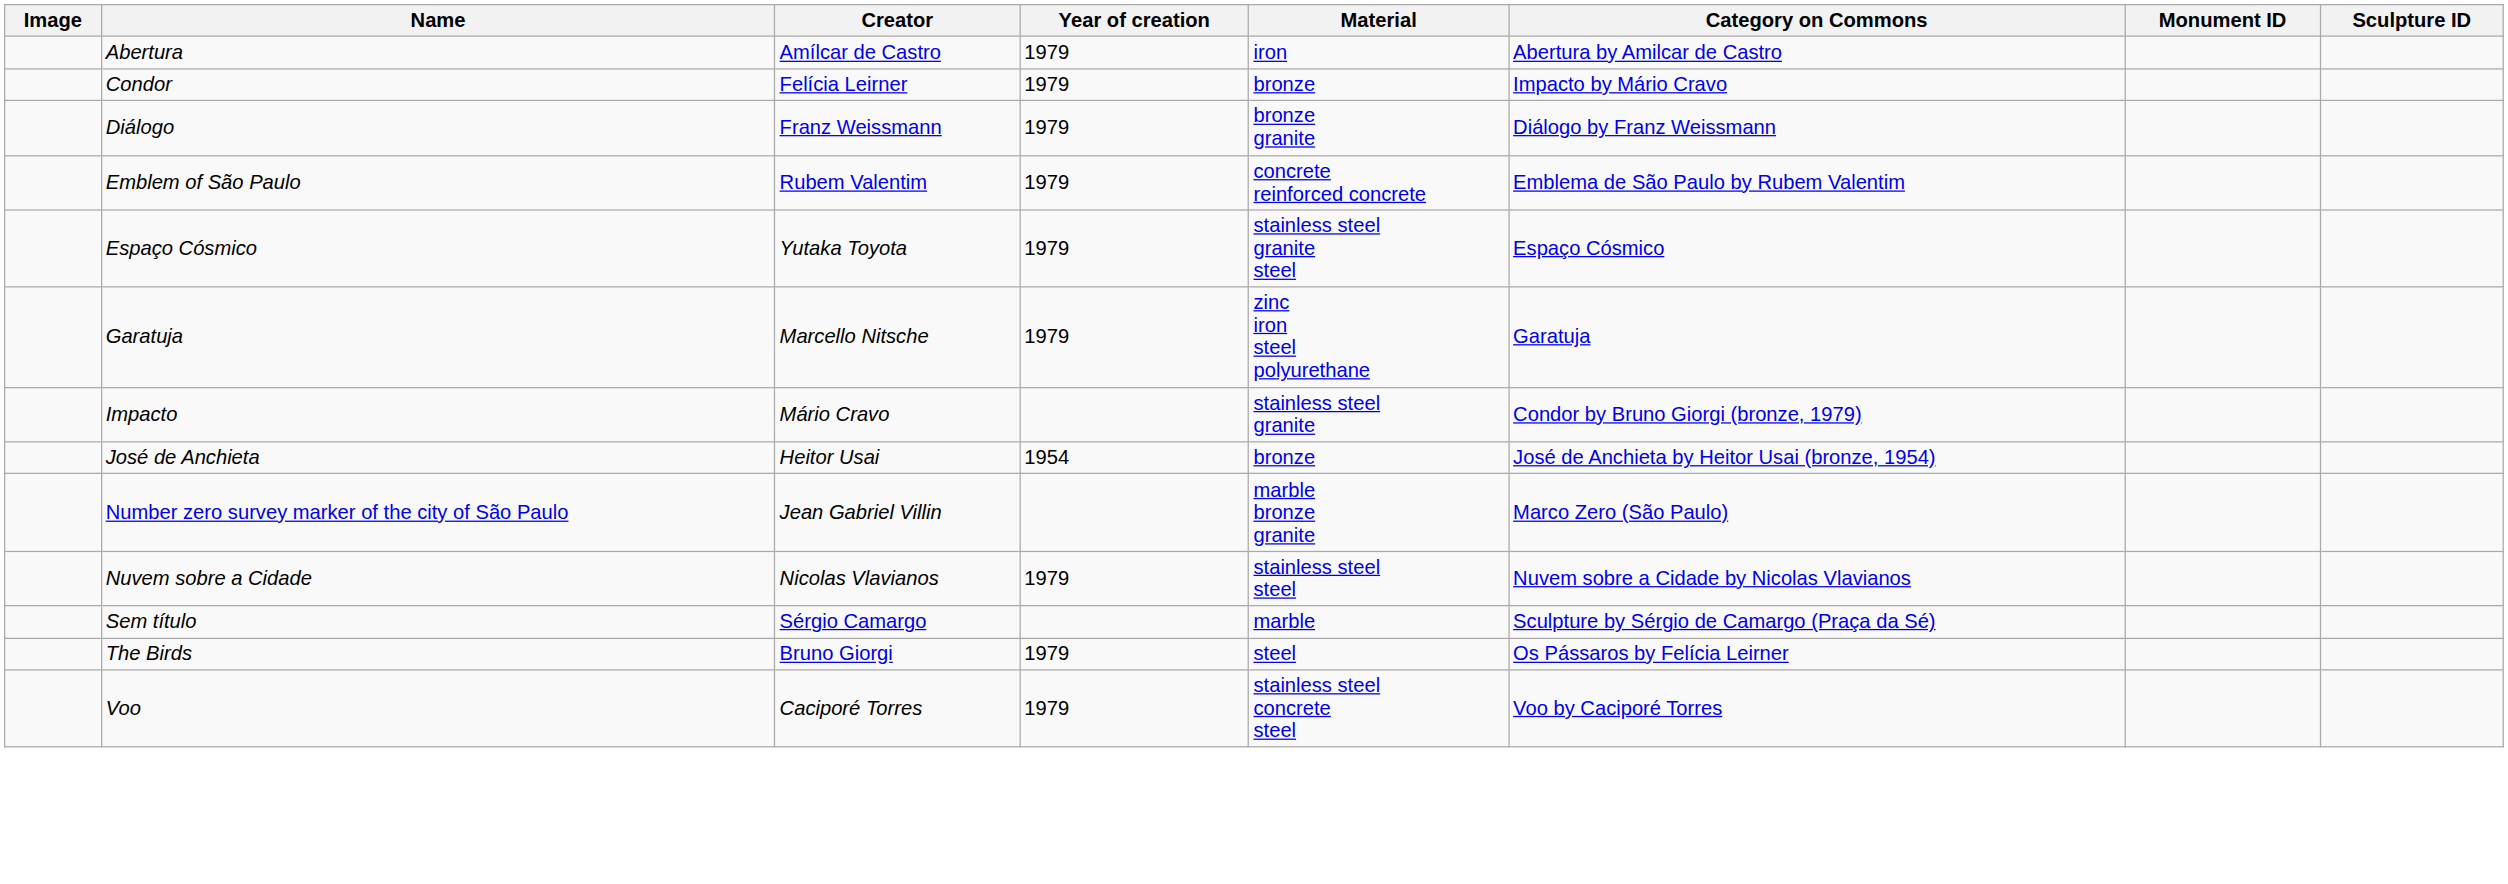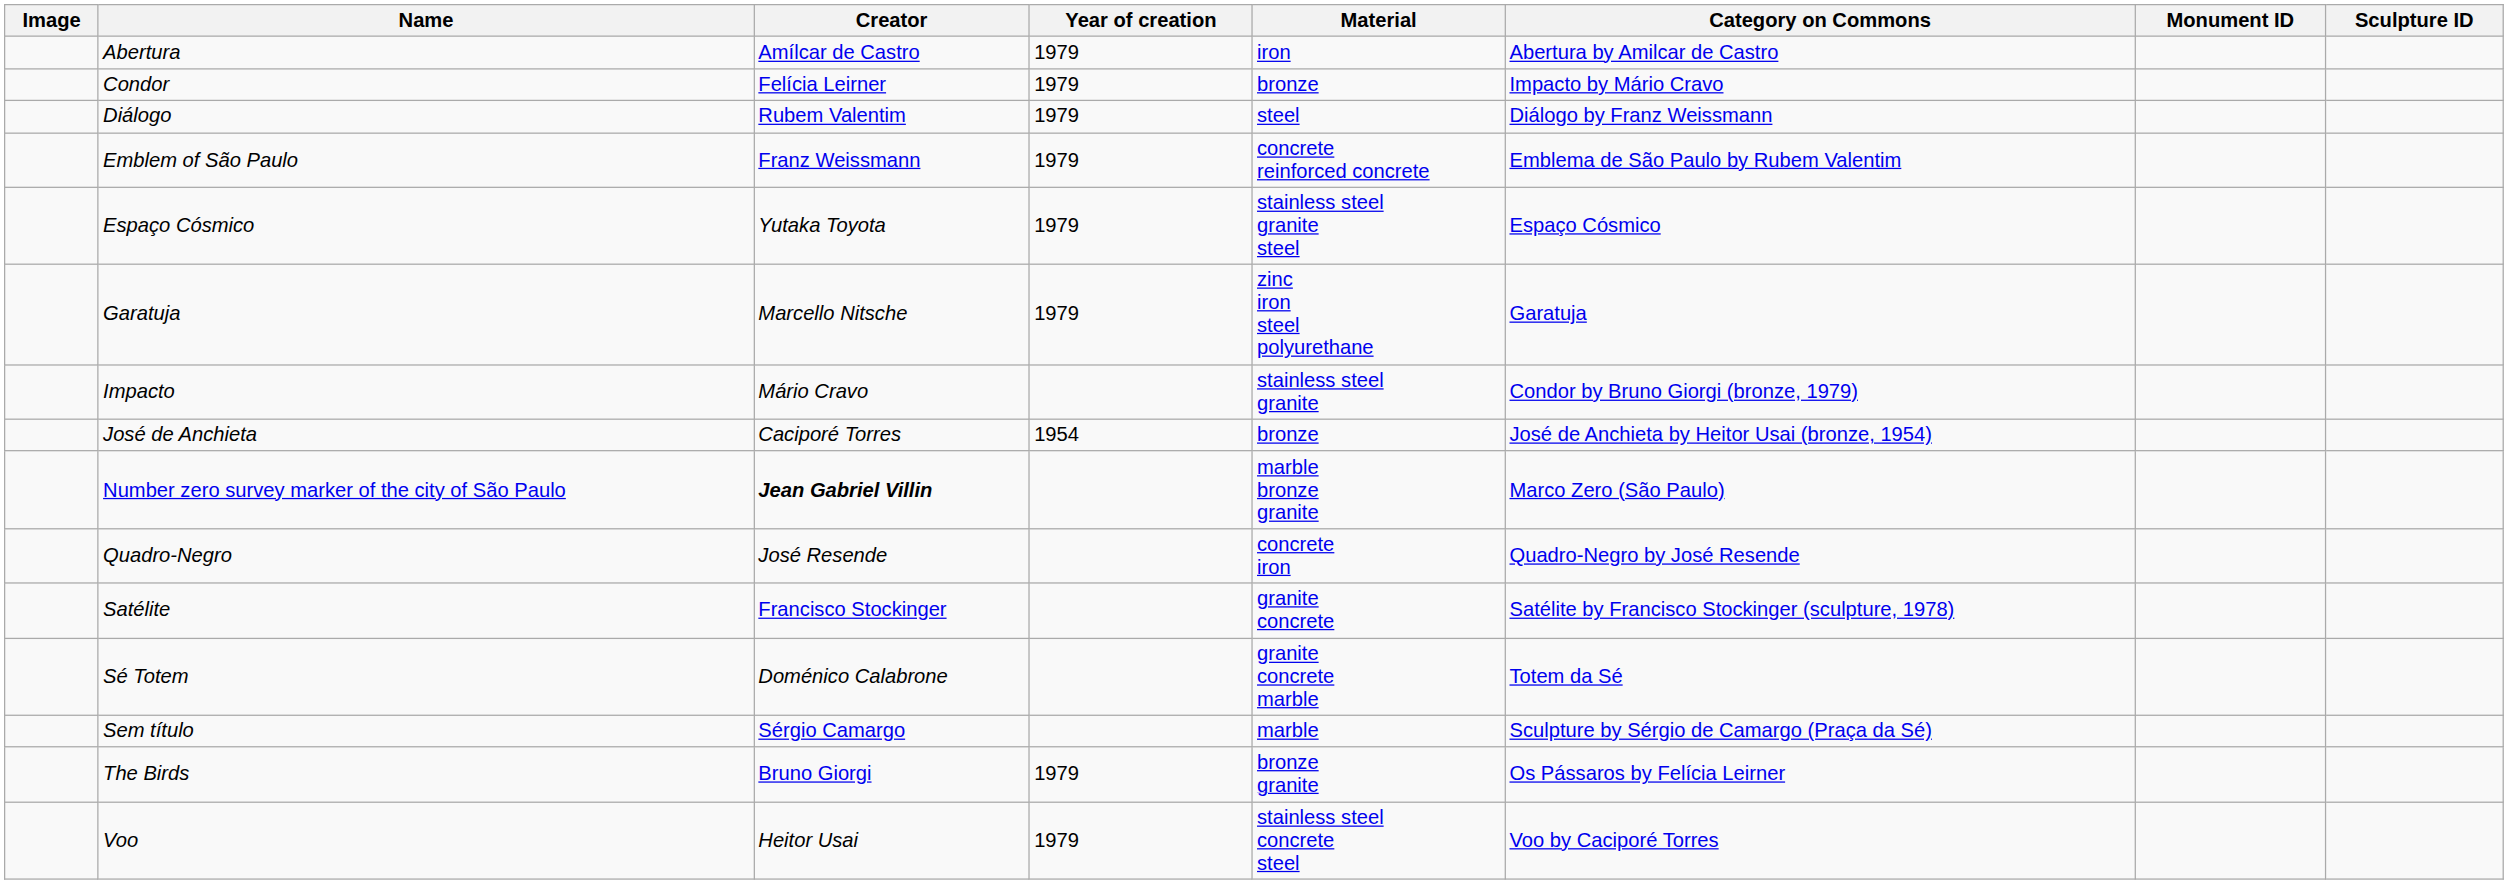Diálogo | Creator: Franz Weissmann -> Rubem Valentim
Diálogo | Material: bronze granite -> steel
Emblem of São Paulo | Creator: Rubem Valentim -> Franz Weissmann
José de Anchieta | Creator: Heitor Usai -> Caciporé Torres
Number zero survey marker of the city of São Paulo | Creator: normal -> bold
- row: Nuvem sobre a Cidade | Nicolas Vlavianos | 1979 | stainless steel steel | Nuvem sobre a Cidade by Nicolas Vlavianos
+ row: Quadro-Negro | José Resende | concrete iron | Quadro-Negro by José Resende
+ row: Satélite | Francisco Stockinger | granite concrete | Satélite by Francisco Stockinger (sculpture, 1978)
+ row: Sé Totem | Doménico Calabrone | granite concrete marble | Totem da Sé
The Birds | Material: steel -> bronze granite
Voo | Creator: Caciporé Torres -> Heitor Usai
